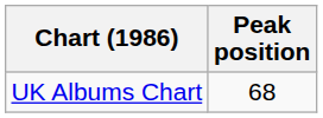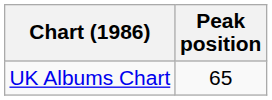UK Albums Chart | Peak position: 68 -> 65
